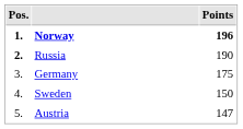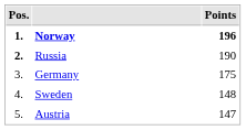Sweden | Points: 150 -> 148
